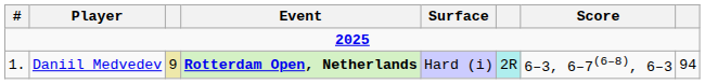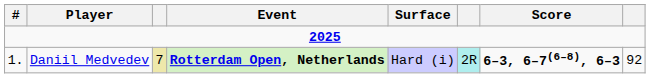Daniil Medvedev | column 3: 9 -> 7
Daniil Medvedev | Score: normal -> bold
Daniil Medvedev | column 8: 94 -> 92
